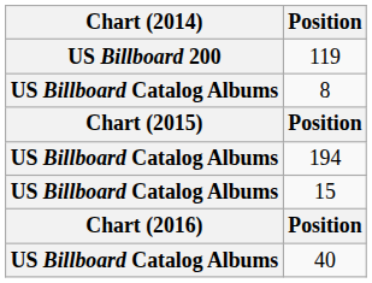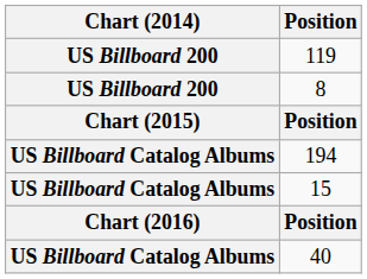8 | Chart (2014): US Billboard Catalog Albums -> US Billboard 200
